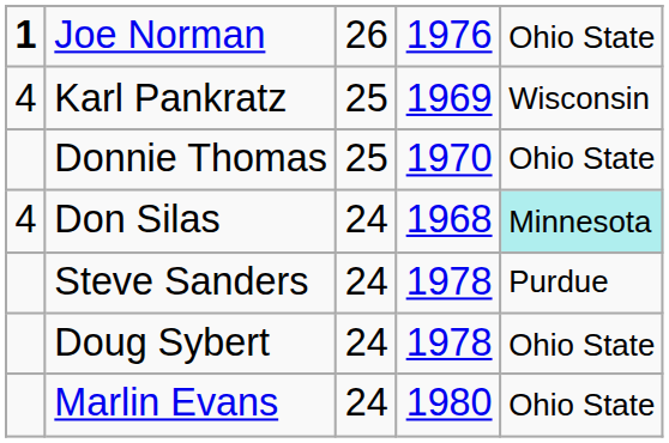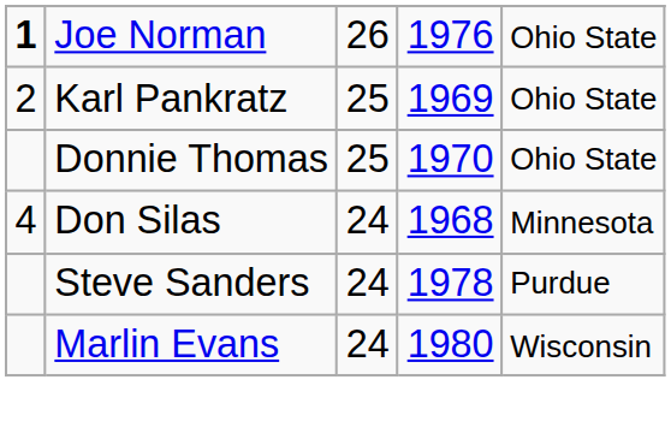Karl Pankratz | column 1: 4 -> 2
Karl Pankratz | column 5: Wisconsin -> Ohio State
Don Silas | column 5: paleturquoise background -> no background
- row: Doug Sybert | 24 | 1978 | Ohio State
Marlin Evans | column 5: Ohio State -> Wisconsin
